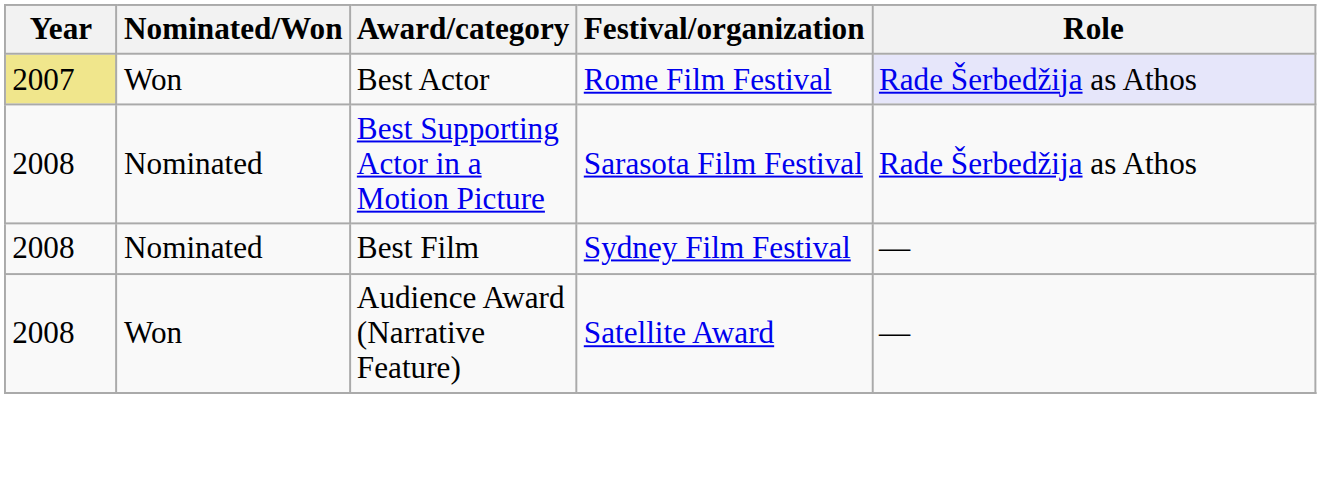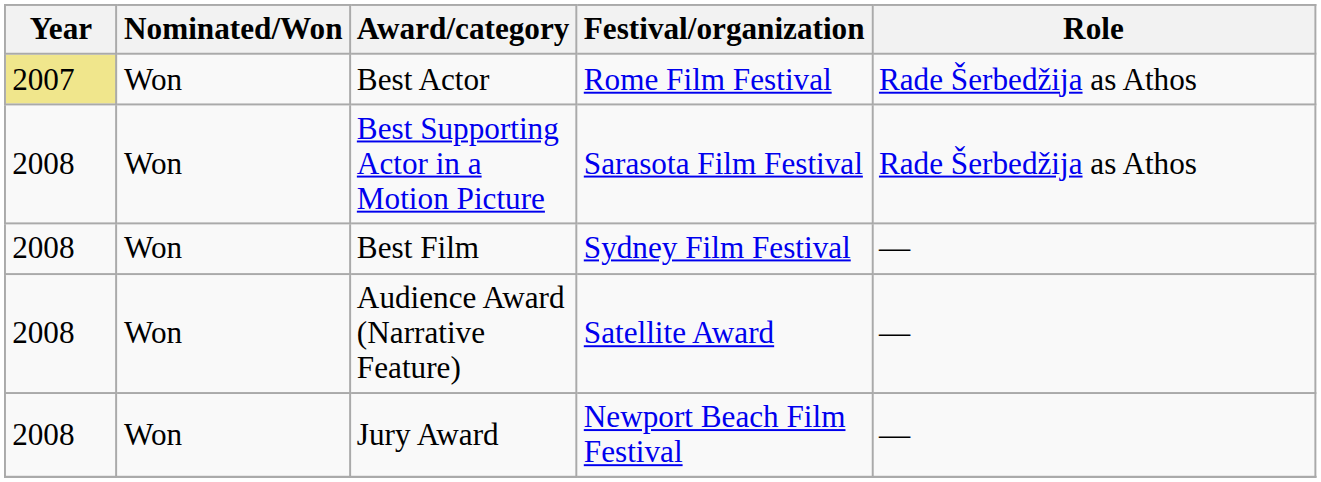Best Actor | Role: lavender background -> no background
Best Supporting Actor in a Motion Picture | Nominated/Won: Nominated -> Won
Best Film | Nominated/Won: Nominated -> Won
+ row: 2008 | Won | Jury Award | Newport Beach Film Festival | —
